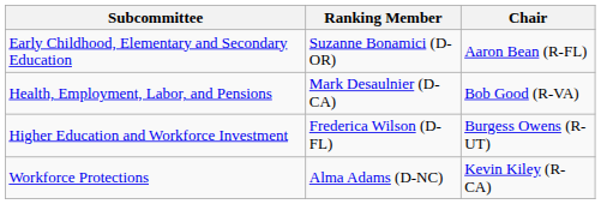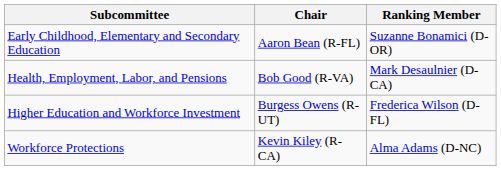columns swapped: Chair <-> Ranking Member
